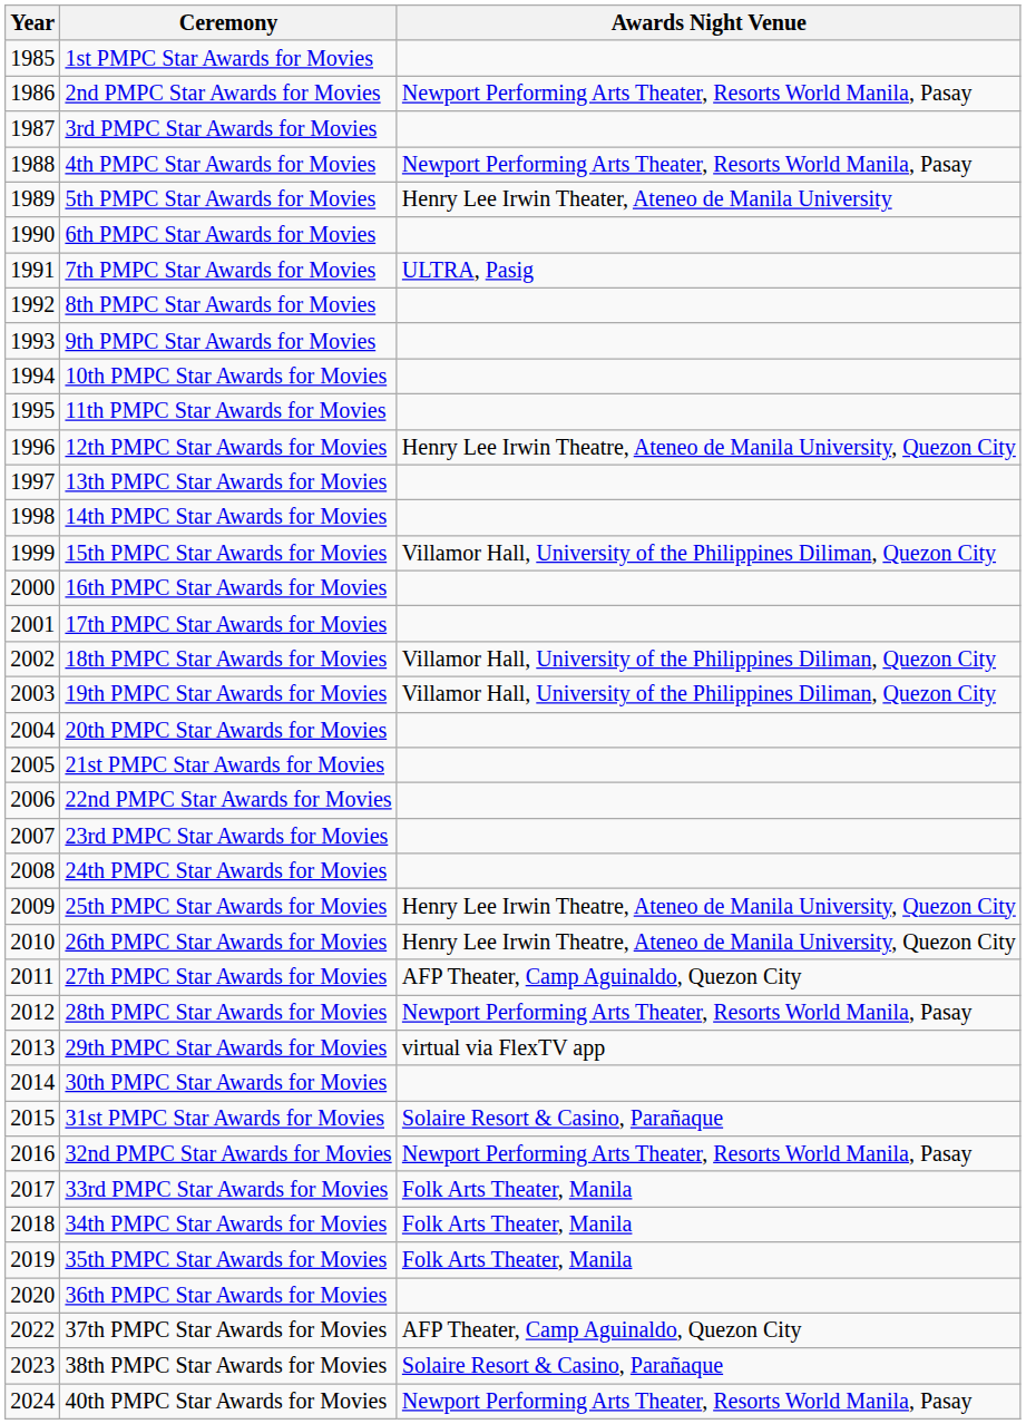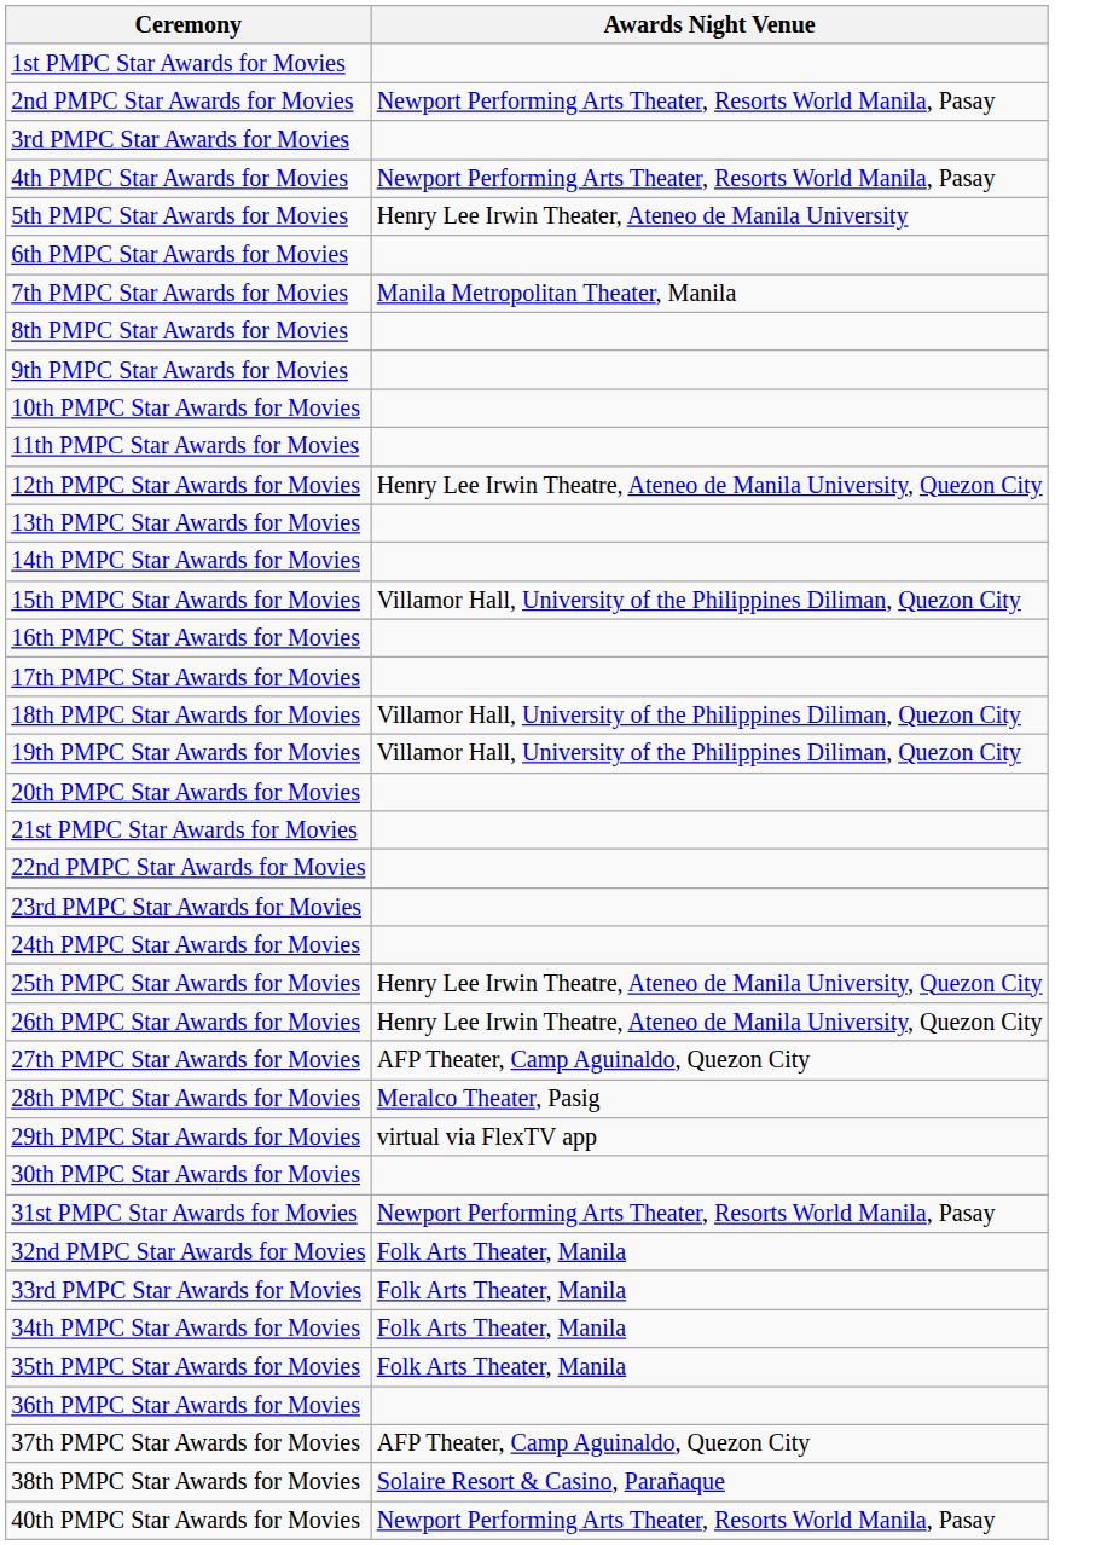- column: Year | 1985 | 1986 | 1987 | 1988 | 1989 | 1990 | 1991 | 1992 | 1993 | 1994 | 1995 | 1996 | 1997 | 1998 | 1999 | 2000 | 2001 | 2002 | 2003 | 2004 | 2005 | 2006 | 2007 | 2008 | 2009 | 2010 | 2011 | 2012 | 2013 | 2014 | 2015 | 2016 | 2017 | 2018 | 2019 | 2020 | 2022 | 2023 | 2024
7th PMPC Star Awards for Movies | Awards Night Venue: ULTRA, Pasig -> Manila Metropolitan Theater, Manila
28th PMPC Star Awards for Movies | Awards Night Venue: Newport Performing Arts Theater, Resorts World Manila, Pasay -> Meralco Theater, Pasig
31st PMPC Star Awards for Movies | Awards Night Venue: Solaire Resort & Casino, Parañaque -> Newport Performing Arts Theater, Resorts World Manila, Pasay
32nd PMPC Star Awards for Movies | Awards Night Venue: Newport Performing Arts Theater, Resorts World Manila, Pasay -> Folk Arts Theater, Manila
